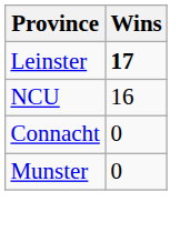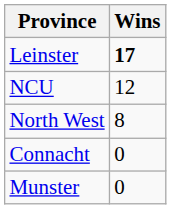NCU | Wins: 16 -> 12
+ row: North West | 8
